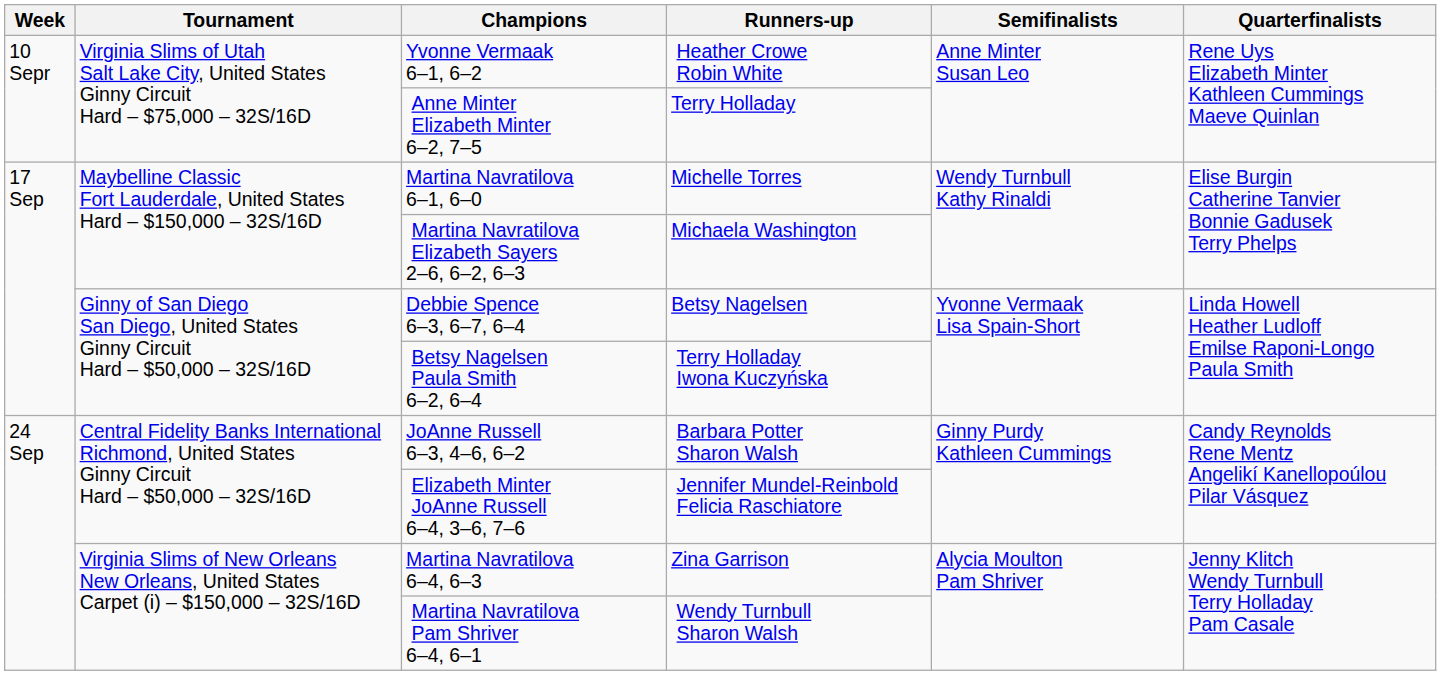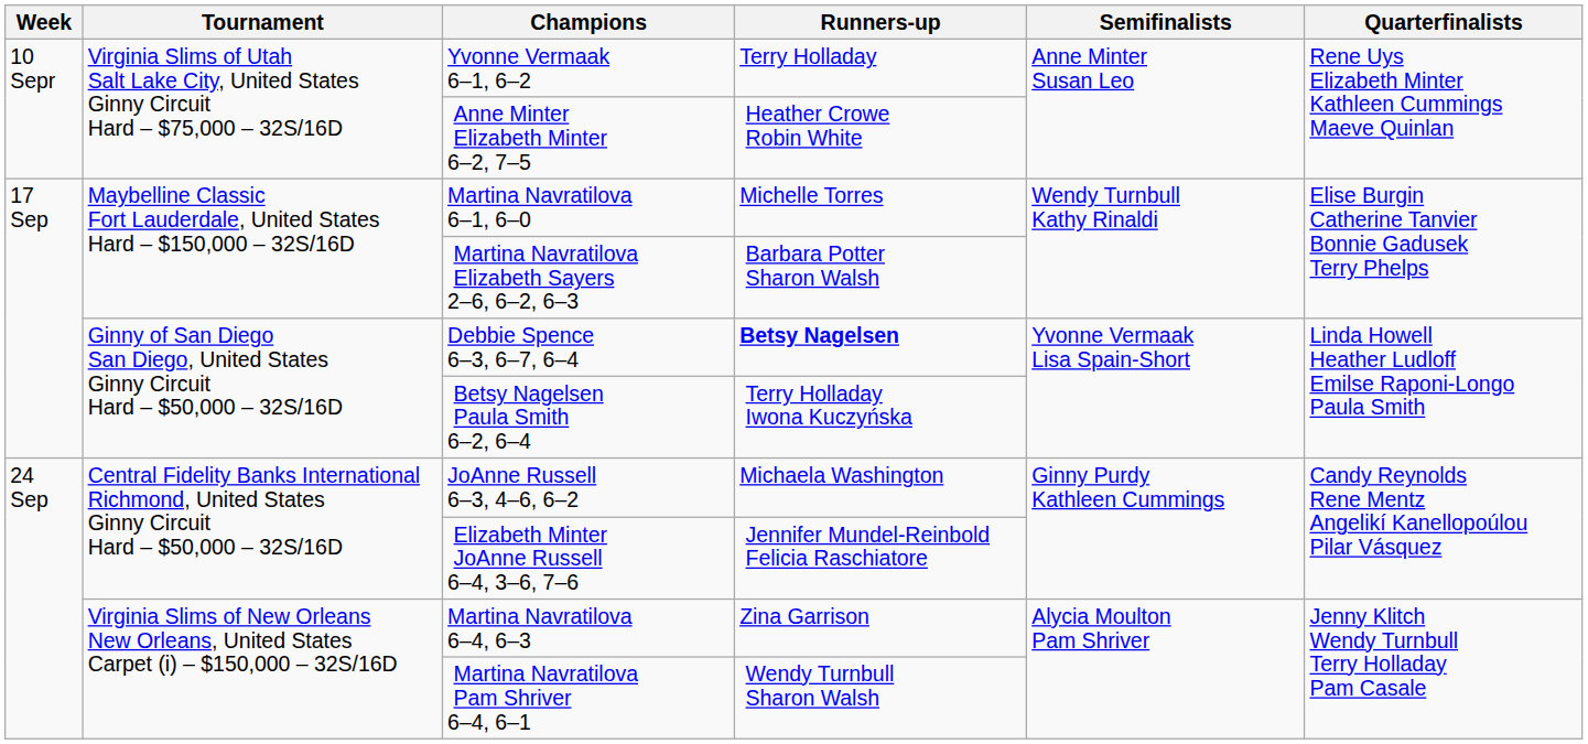Yvonne Vermaak 6–1, 6–2 | Runners-up: Heather Crowe Robin White -> Terry Holladay
Anne Minter Elizabeth Minter 6–2, 7–5 | Runners-up: Terry Holladay -> Heather Crowe Robin White
Martina Navratilova Elizabeth Sayers 2–6, 6–2, 6–3 | Runners-up: Michaela Washington -> Barbara Potter Sharon Walsh
Debbie Spence 6–3, 6–7, 6–4 | Runners-up: normal -> bold
JoAnne Russell 6–3, 4–6, 6–2 | Runners-up: Barbara Potter Sharon Walsh -> Michaela Washington
